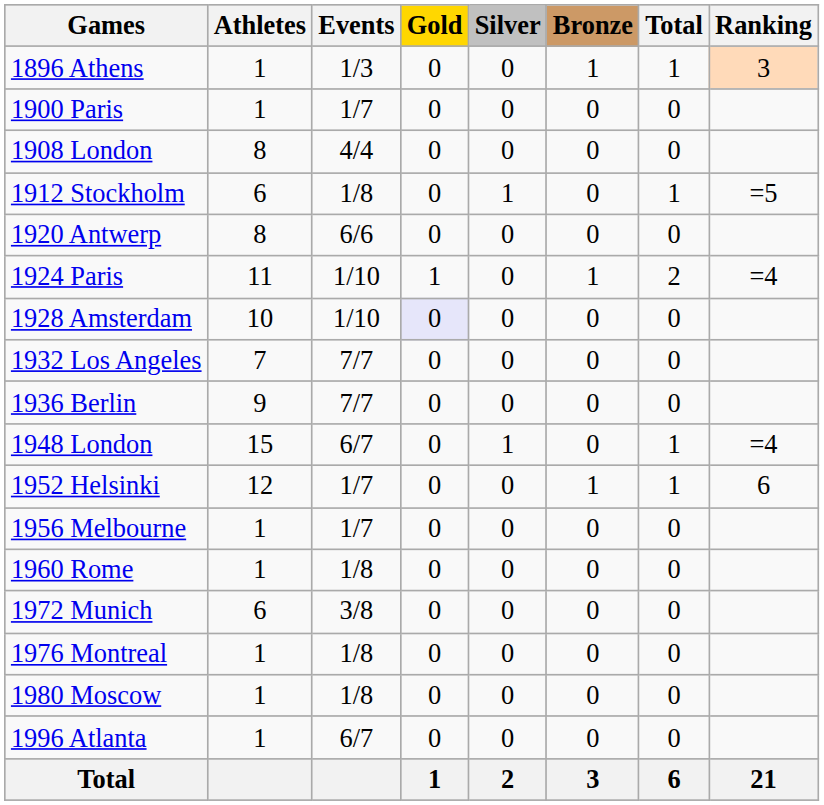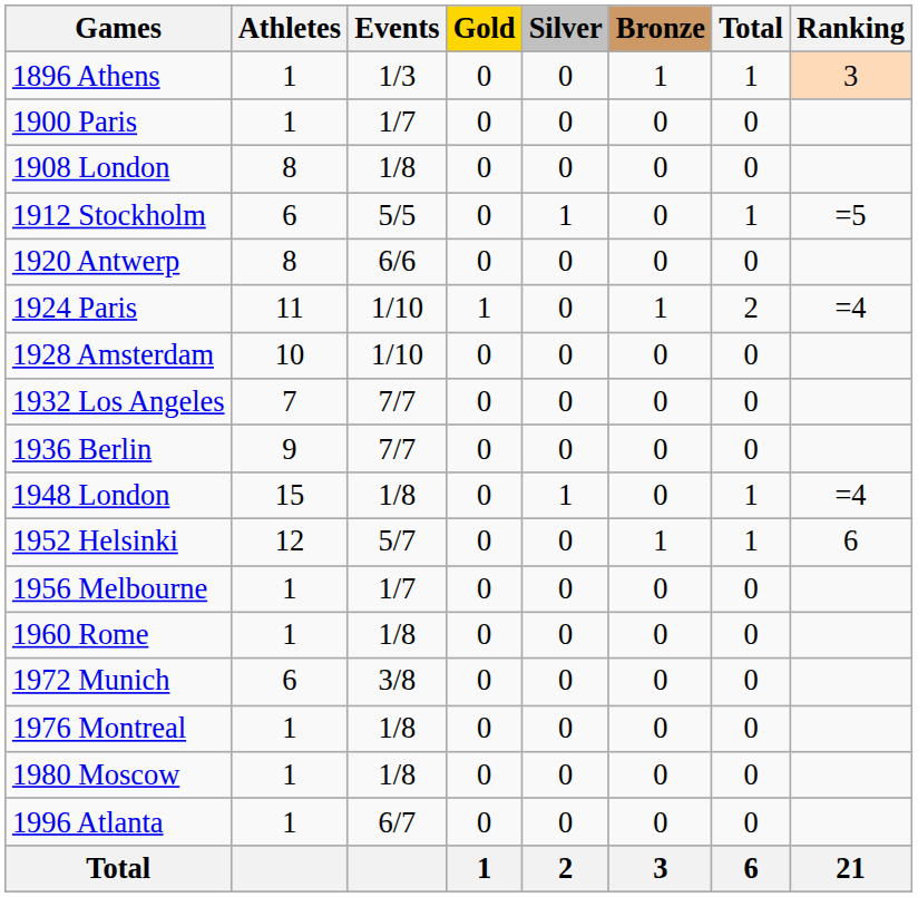1908 London | Events: 4/4 -> 1/8
1912 Stockholm | Events: 1/8 -> 5/5
1928 Amsterdam | Gold: lavender background -> no background
1948 London | Events: 6/7 -> 1/8
1952 Helsinki | Events: 1/7 -> 5/7
